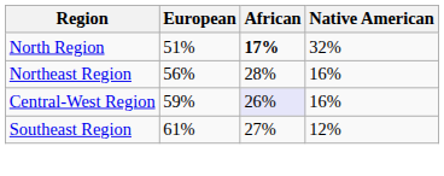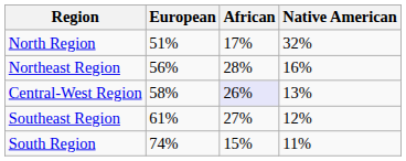North Region | African: bold -> normal
Central-West Region | European: 59% -> 58%
Central-West Region | Native American: 16% -> 13%
+ row: South Region | 74% | 15% | 11%
